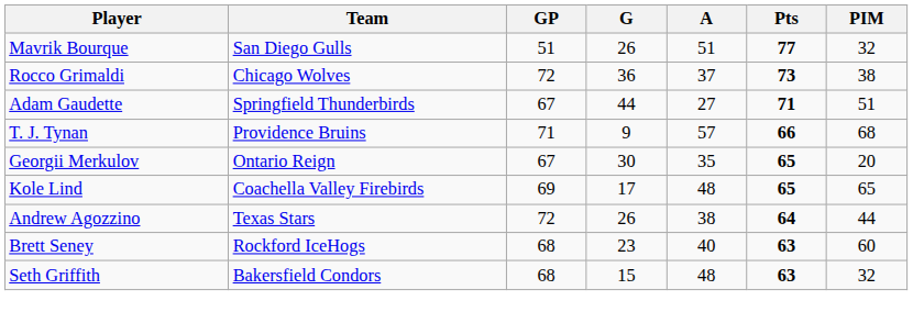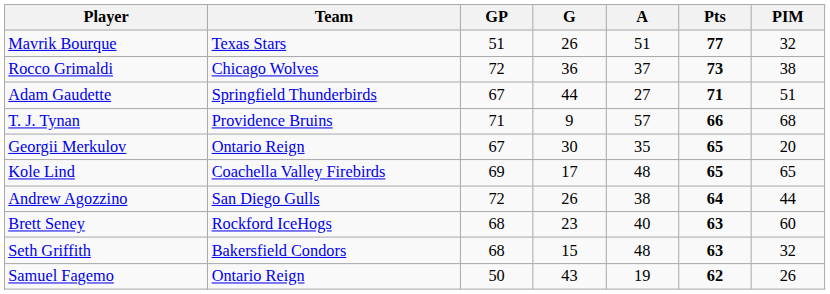Mavrik Bourque | Team: San Diego Gulls -> Texas Stars
Andrew Agozzino | Team: Texas Stars -> San Diego Gulls
+ row: Samuel Fagemo | Ontario Reign | 50 | 43 | 19 | 62 | 26
